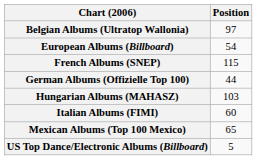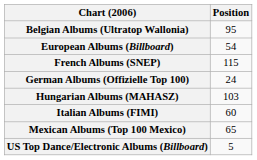Belgian Albums (Ultratop Wallonia) | Position: 97 -> 95
German Albums (Offizielle Top 100) | Position: 44 -> 24
